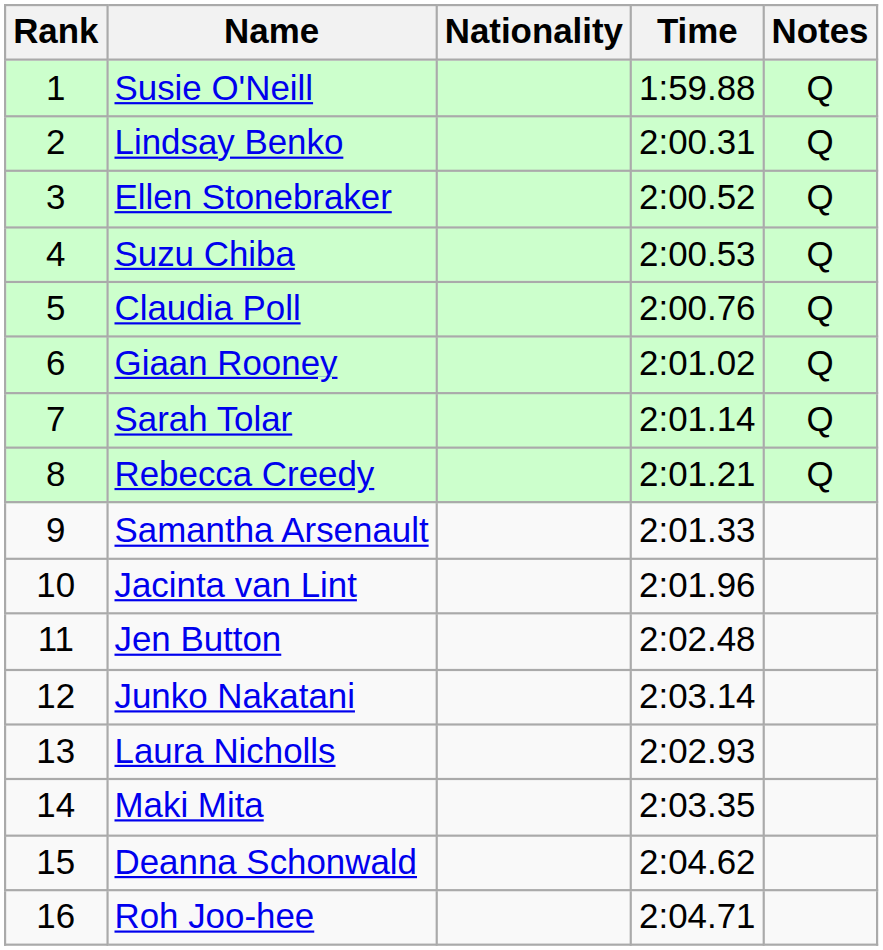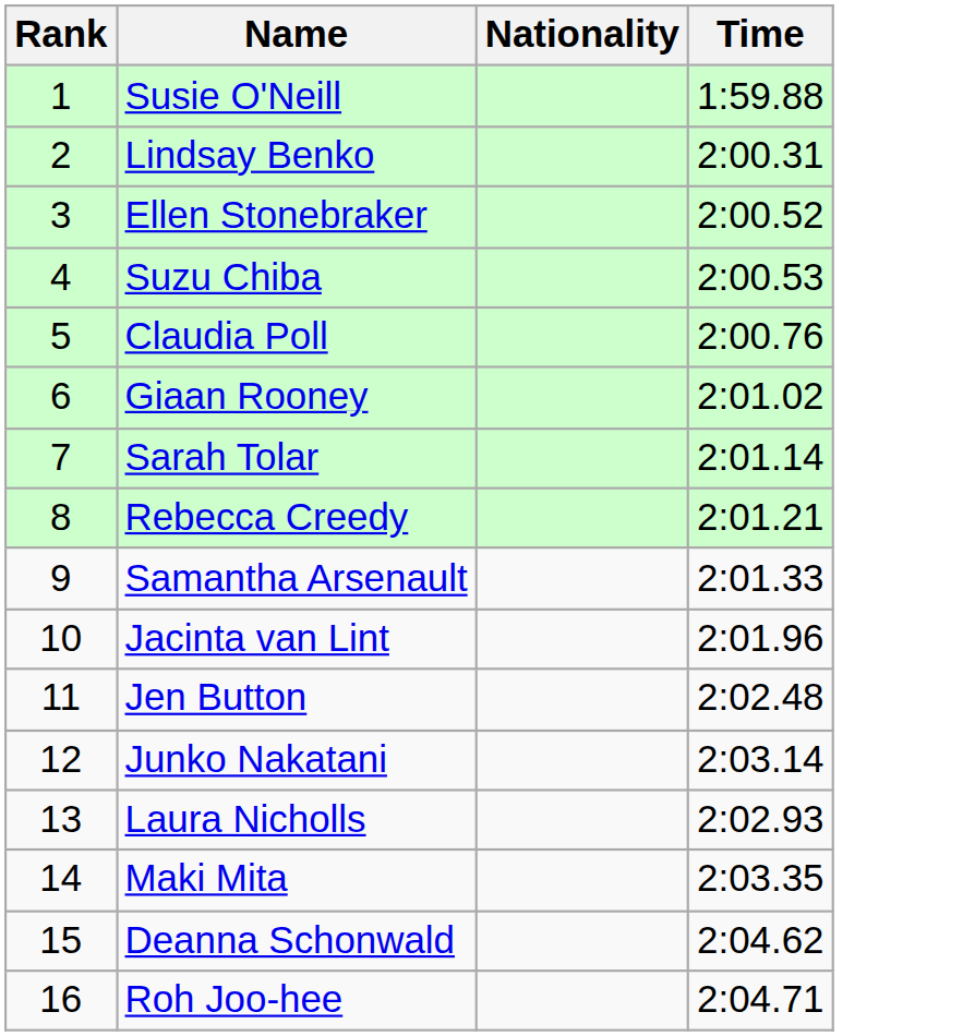- column: Notes | Q | Q | Q | Q | Q | Q | Q | Q
